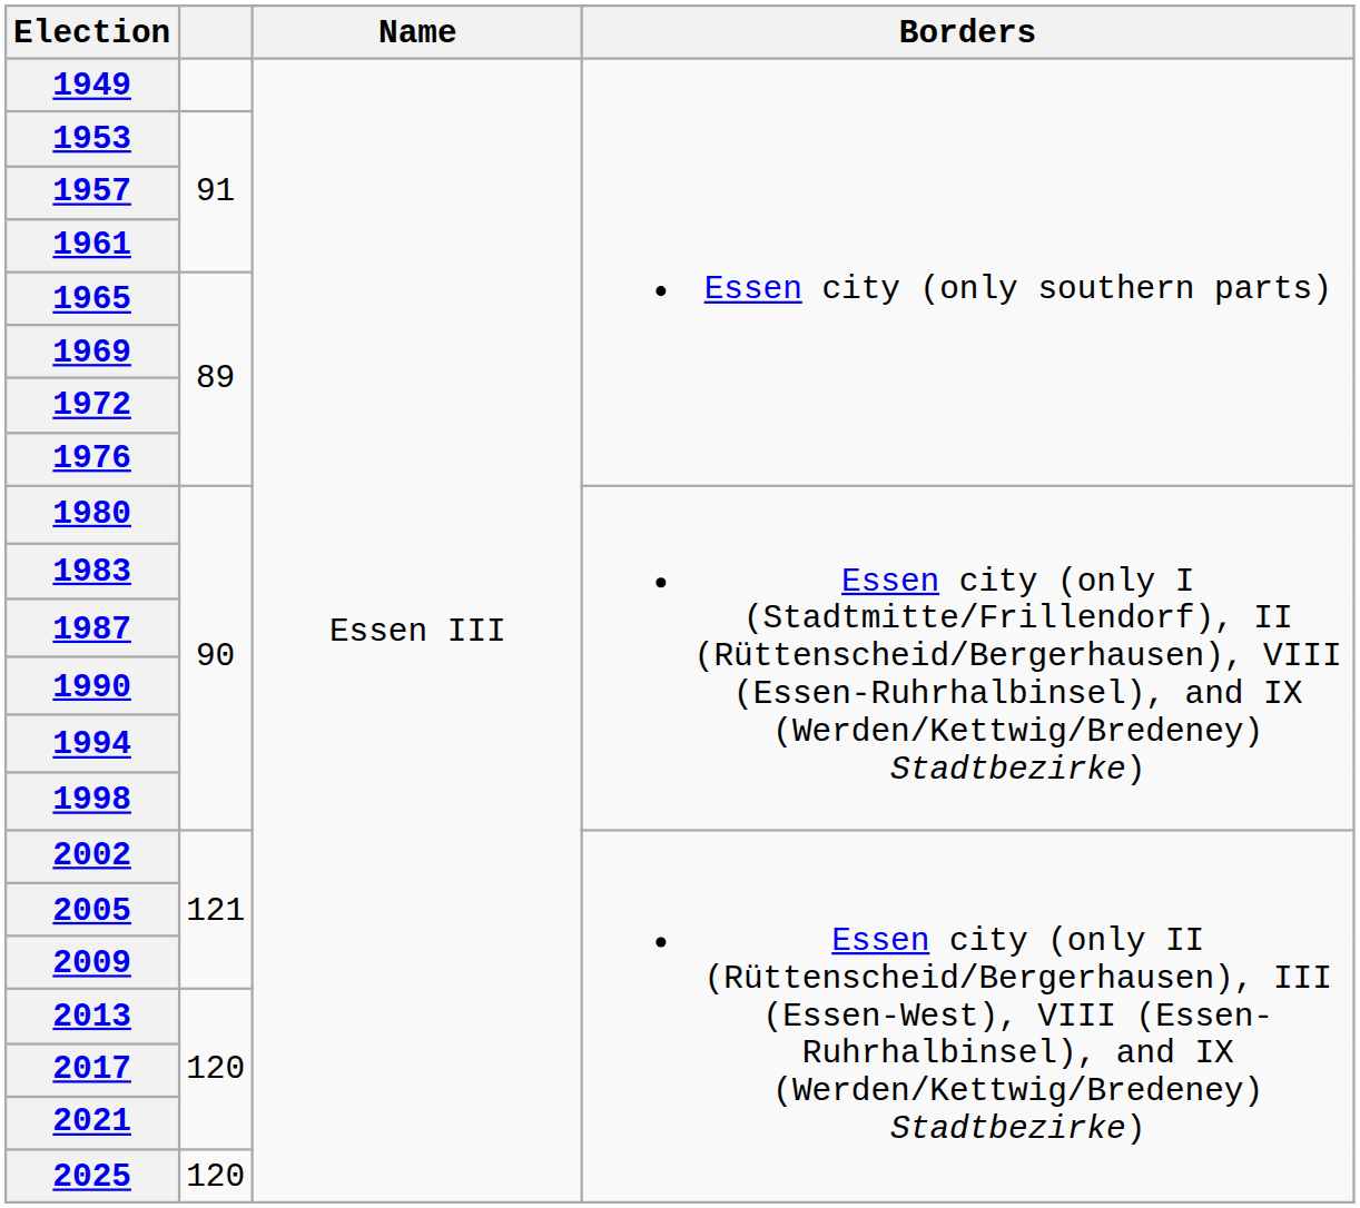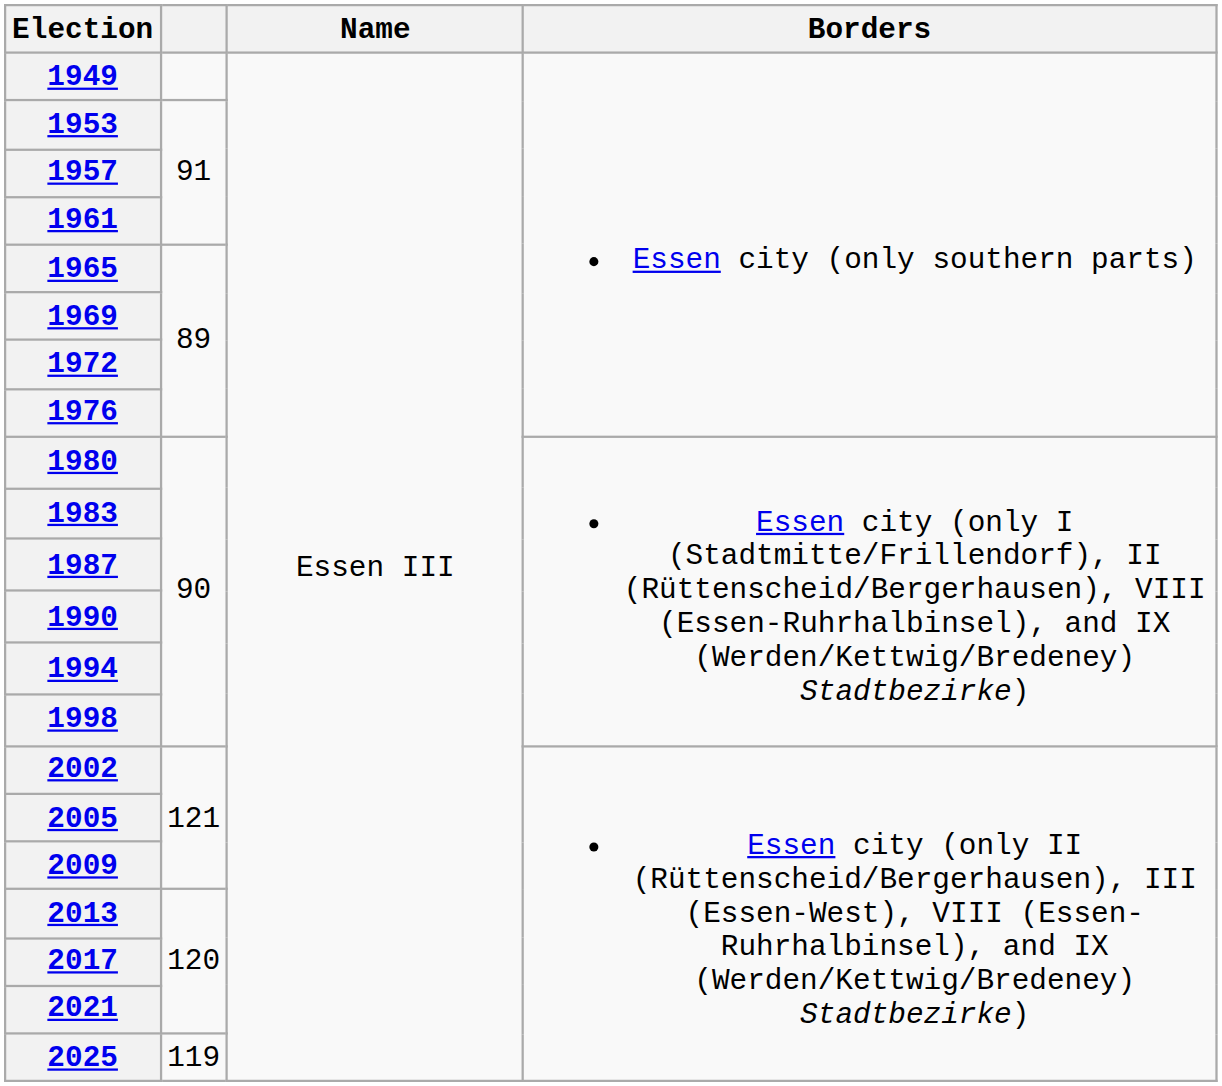2025 | column 2: 120 -> 119
